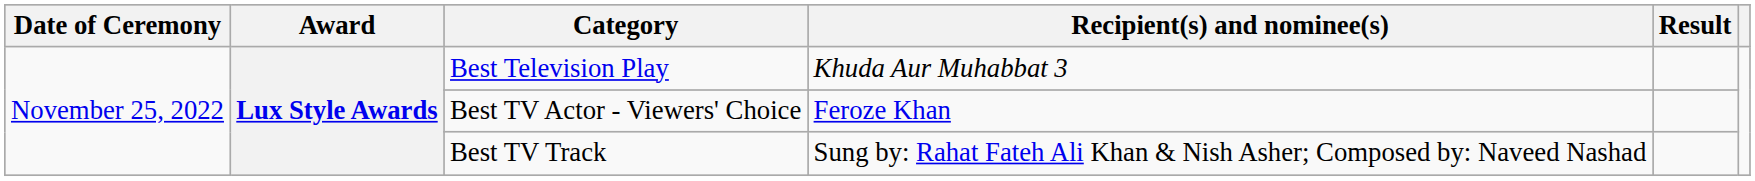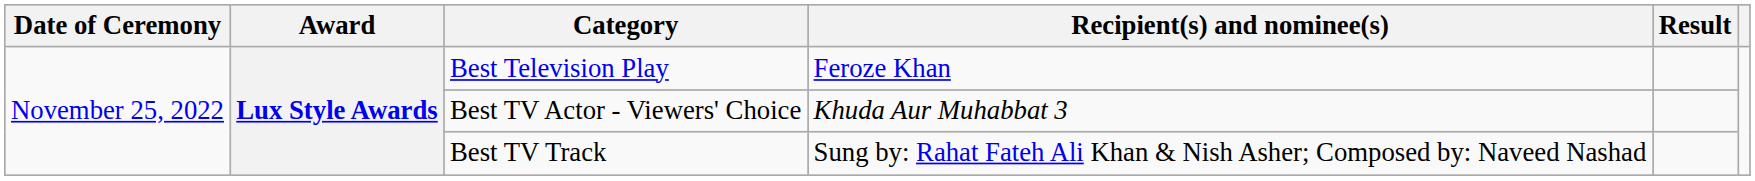Best Television Play | Recipient(s) and nominee(s): Khuda Aur Muhabbat 3 -> Feroze Khan
Best TV Actor - Viewers' Choice | Recipient(s) and nominee(s): Feroze Khan -> Khuda Aur Muhabbat 3
